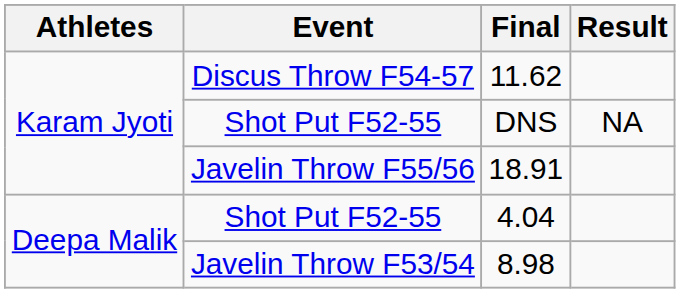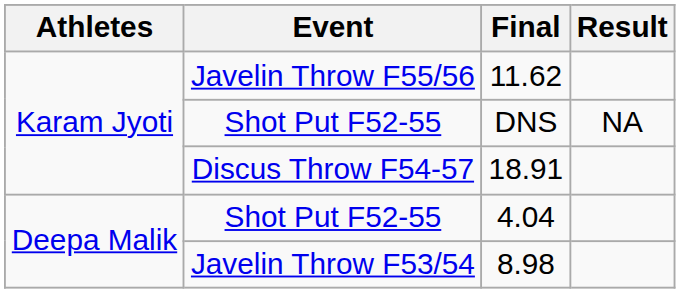11.62 | Event: Discus Throw F54-57 -> Javelin Throw F55/56
18.91 | Event: Javelin Throw F55/56 -> Discus Throw F54-57
